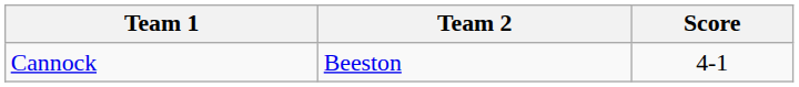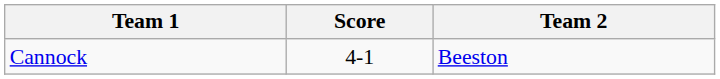columns swapped: Team 2 <-> Score
